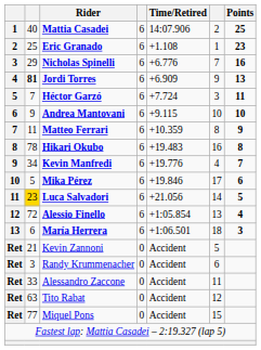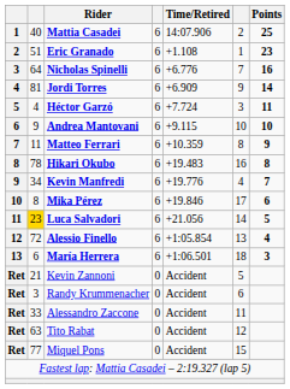Eric Granado | column 2: 25 -> 51
Nicholas Spinelli | column 2: 29 -> 64
Jordi Torres | column 2: bold -> normal
Jordi Torres | Points: 13 -> 14
Héctor Garzó | column 2: 7 -> 4
Mika Pérez | column 2: 5 -> 8
